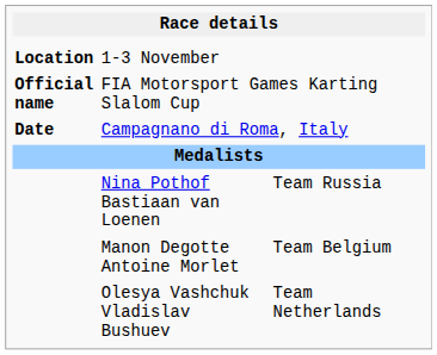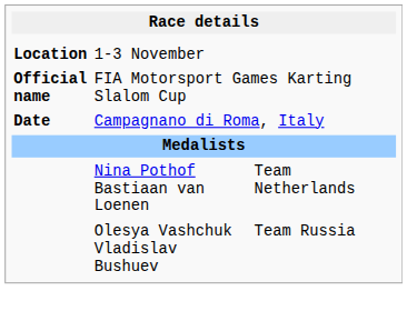Nina Pothof Bastiaan van Loenen | column 3: Team Russia -> Team Netherlands
- row: Manon Degotte Antoine Morlet | Team Belgium
Olesya Vashchuk Vladislav Bushuev | column 3: Team Netherlands -> Team Russia
